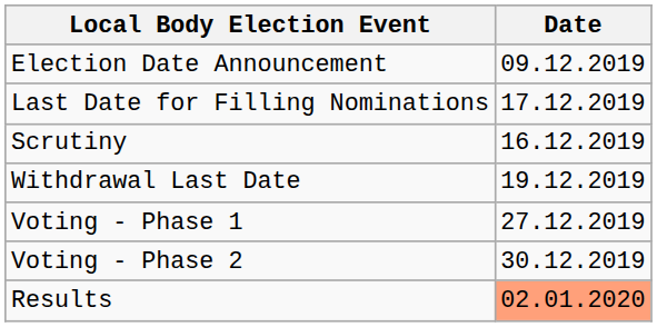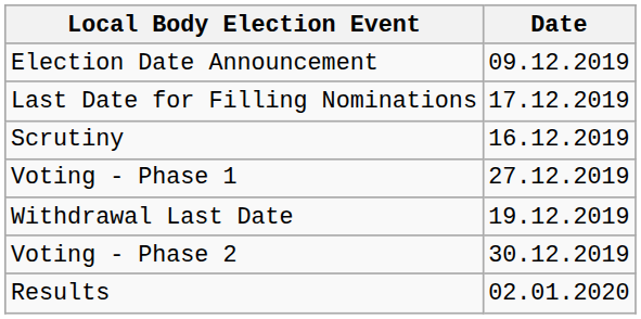rows swapped: Withdrawal Last Date <-> Voting - Phase 1
Results | Date: lightsalmon background -> no background
